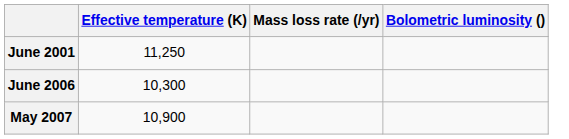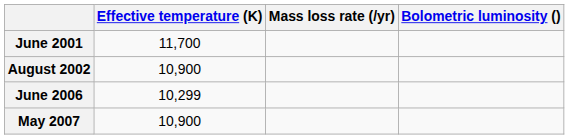June 2001 | Effective temperature (K): 11,250 -> 11,700
+ row: August 2002 | 10,900
June 2006 | Effective temperature (K): 10,300 -> 10,299
